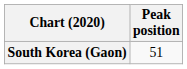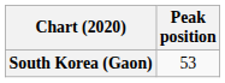South Korea (Gaon) | Peak position: 51 -> 53
